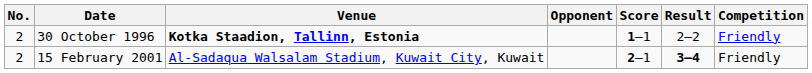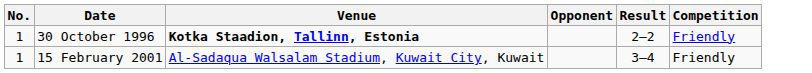- column: Score | 1–1 | 2–1
30 October 1996 | No.: 2 -> 1
15 February 2001 | No.: 2 -> 1
15 February 2001 | Result: bold -> normal
